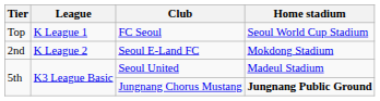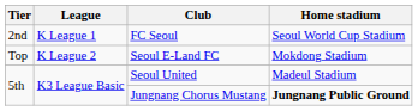FC Seoul | Tier: Top -> 2nd
Seoul E-Land FC | Tier: 2nd -> Top
